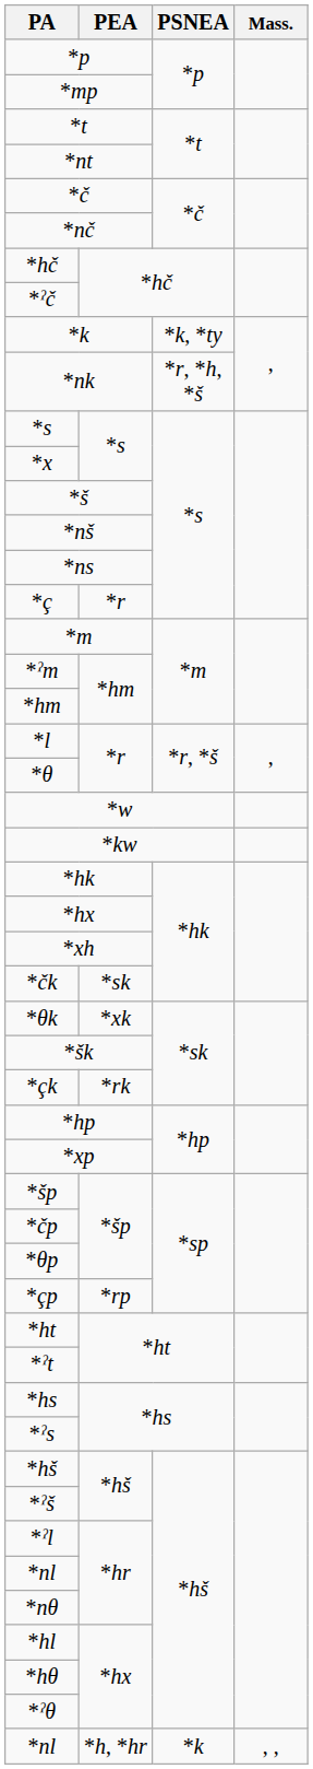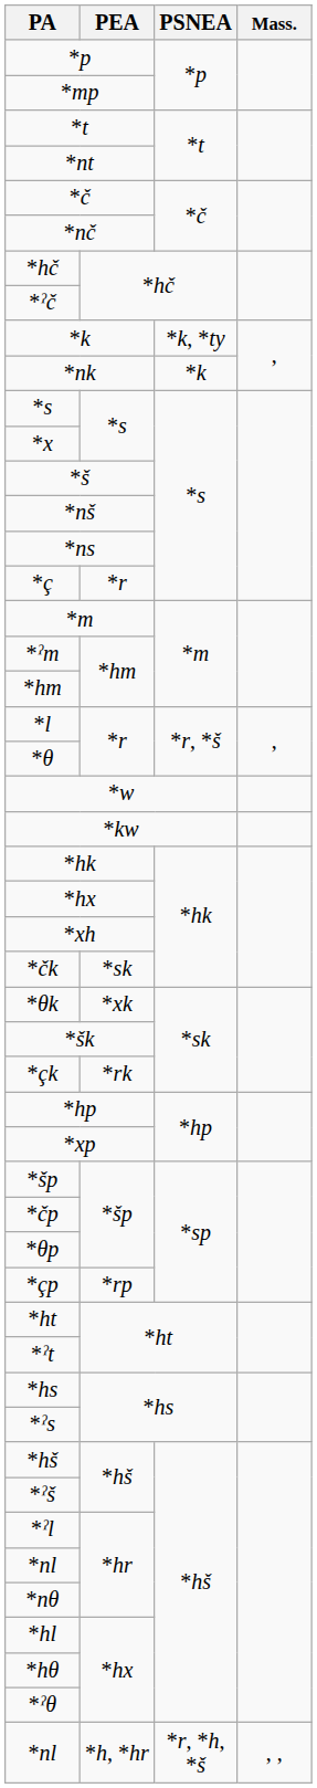*nk | PSNEA: *r, *h, *š -> *k
*nl / *h, *hr | PSNEA: *k -> *r, *h, *š
